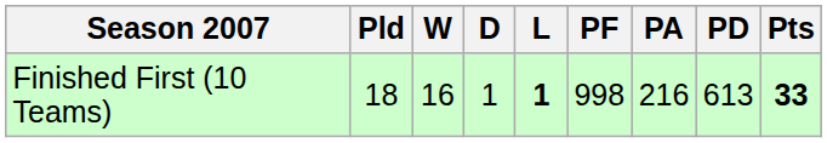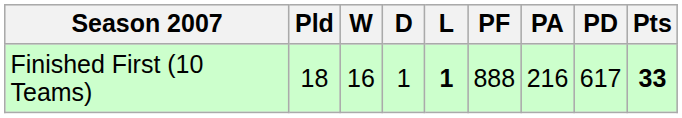Finished First (10 Teams) | PF: 998 -> 888
Finished First (10 Teams) | PD: 613 -> 617
